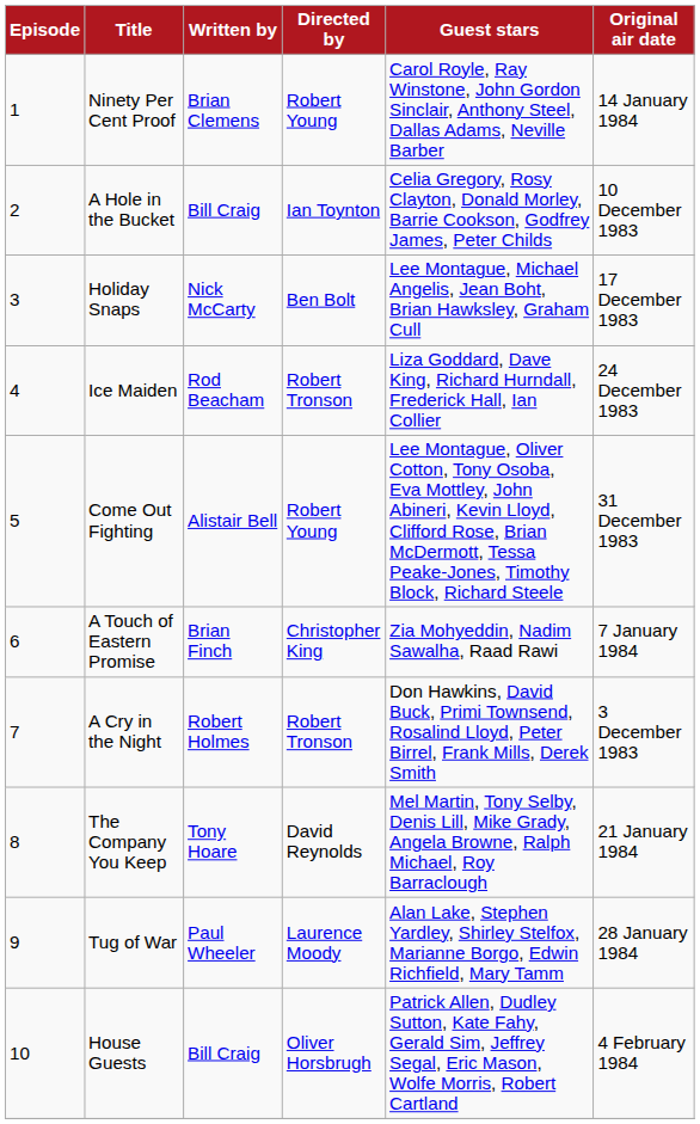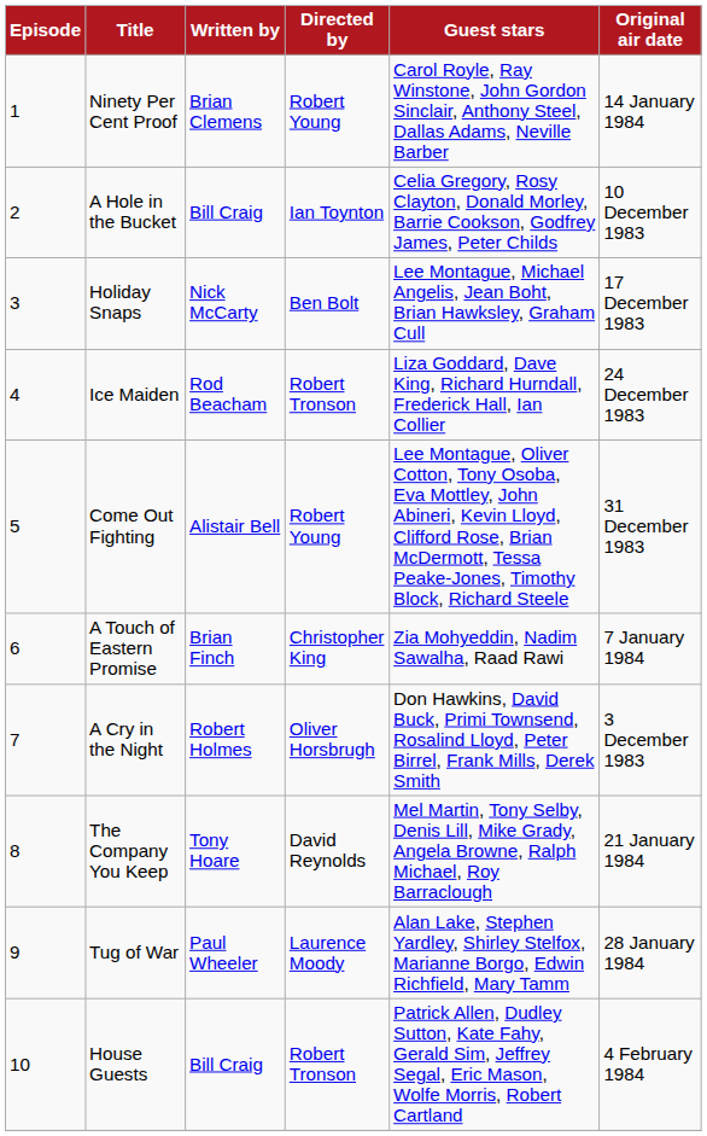A Cry in the Night | Directed by: Robert Tronson -> Oliver Horsbrugh
House Guests | Directed by: Oliver Horsbrugh -> Robert Tronson
